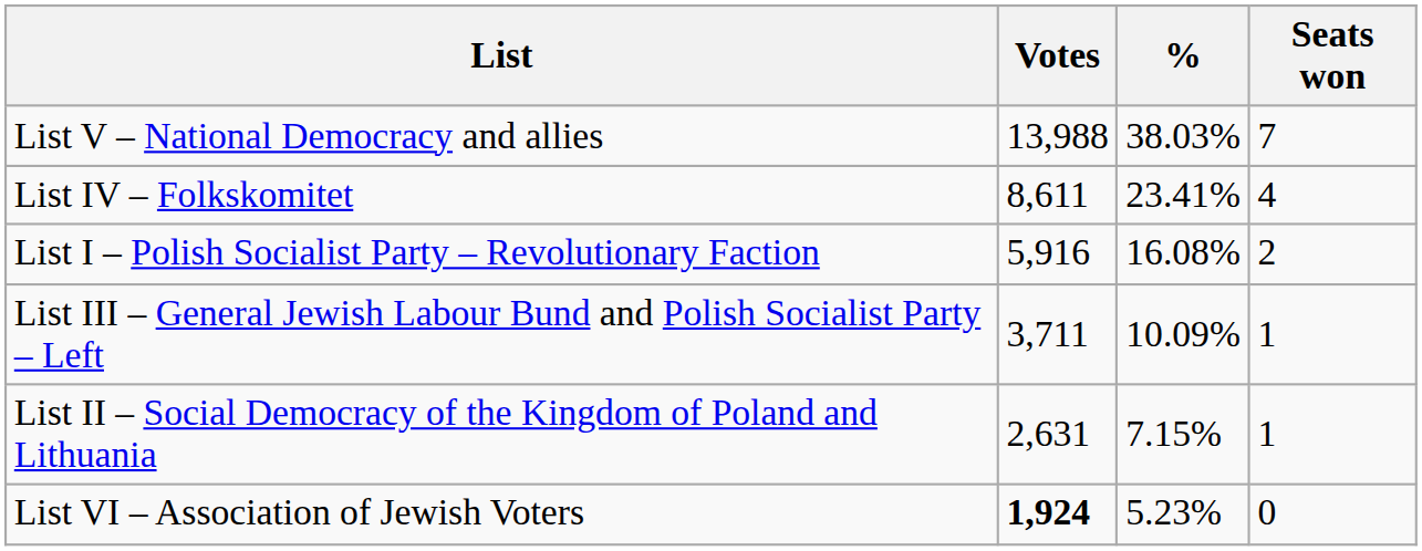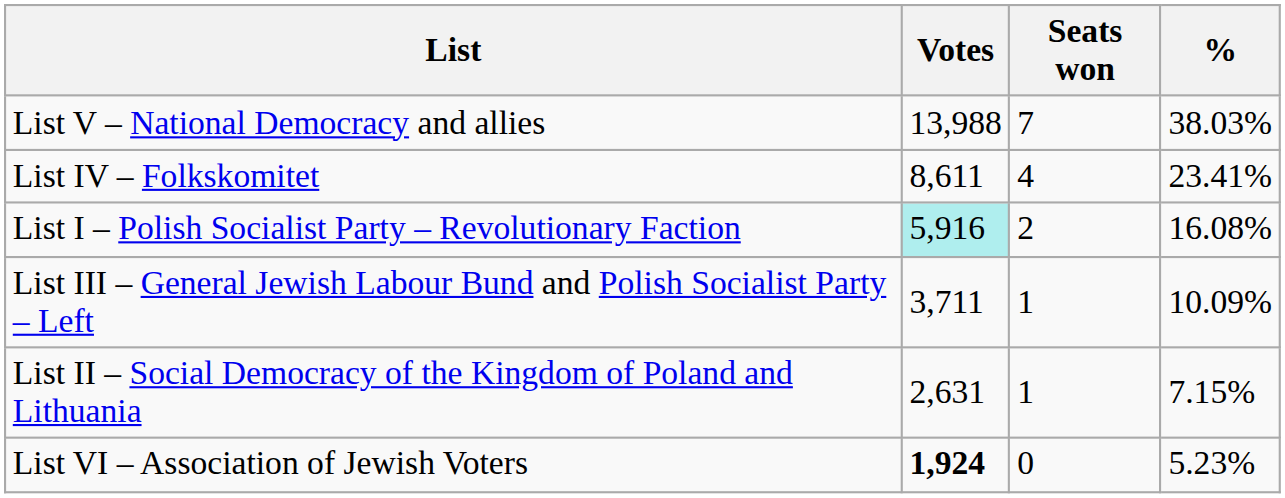columns swapped: % <-> Seats won
List I – Polish Socialist Party – Revolutionary Faction | Votes: no background -> paleturquoise background
